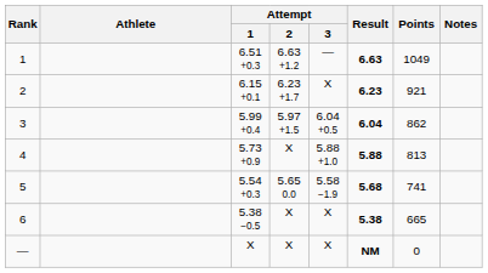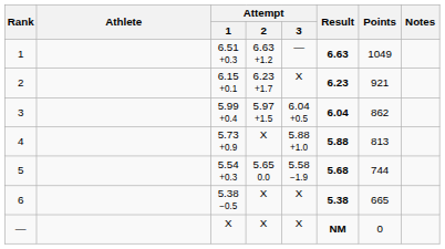5 | Points: 741 -> 744
